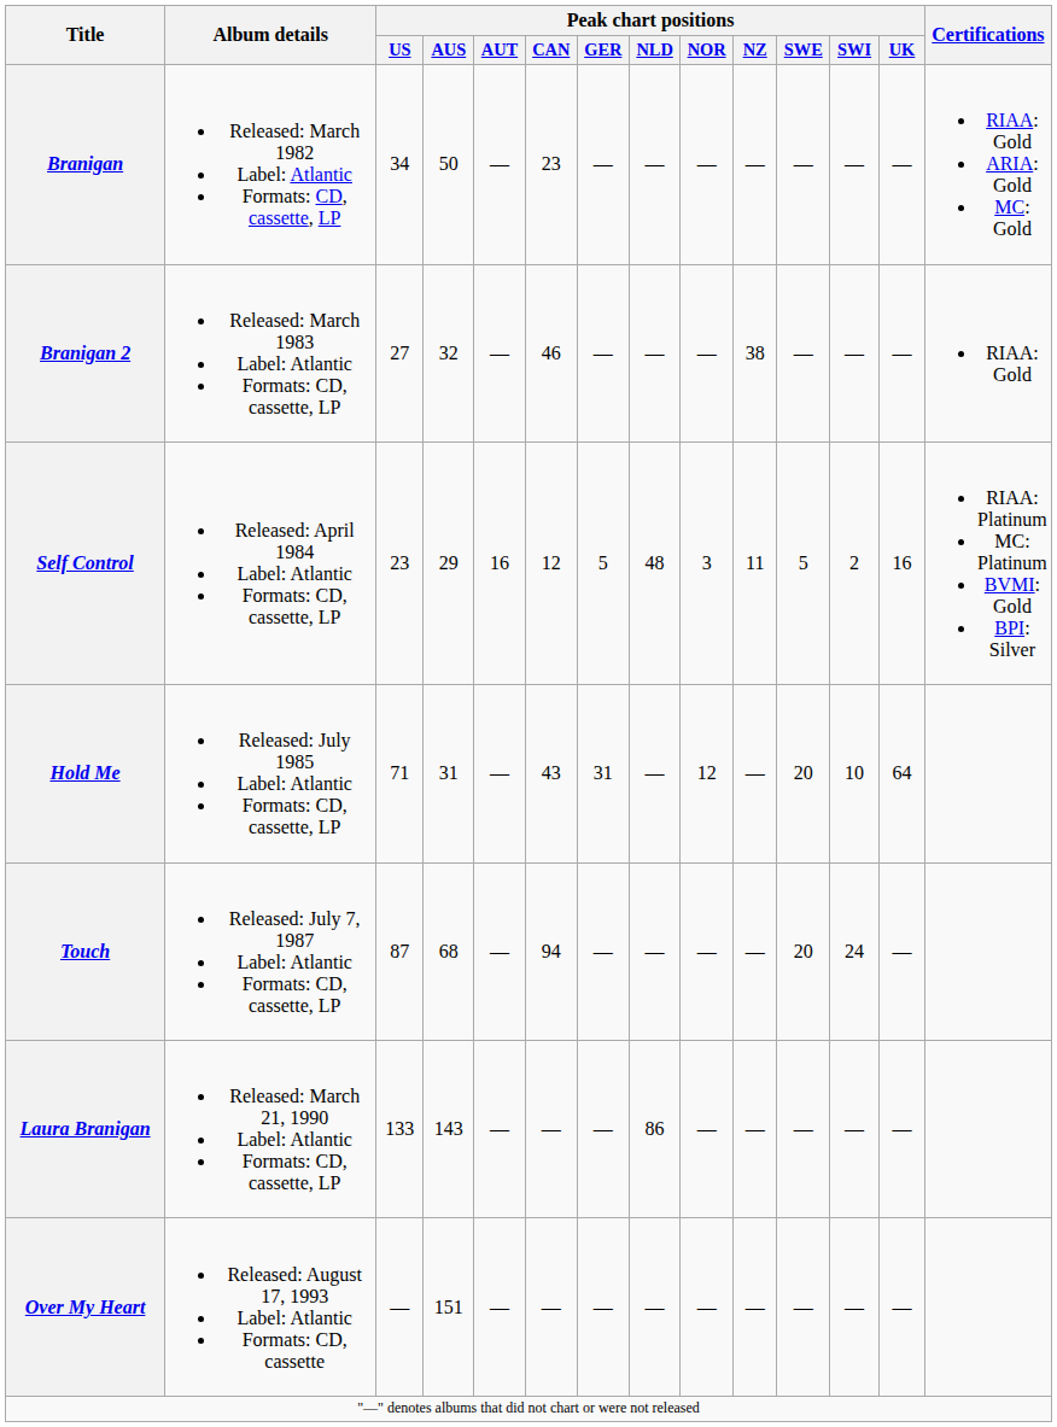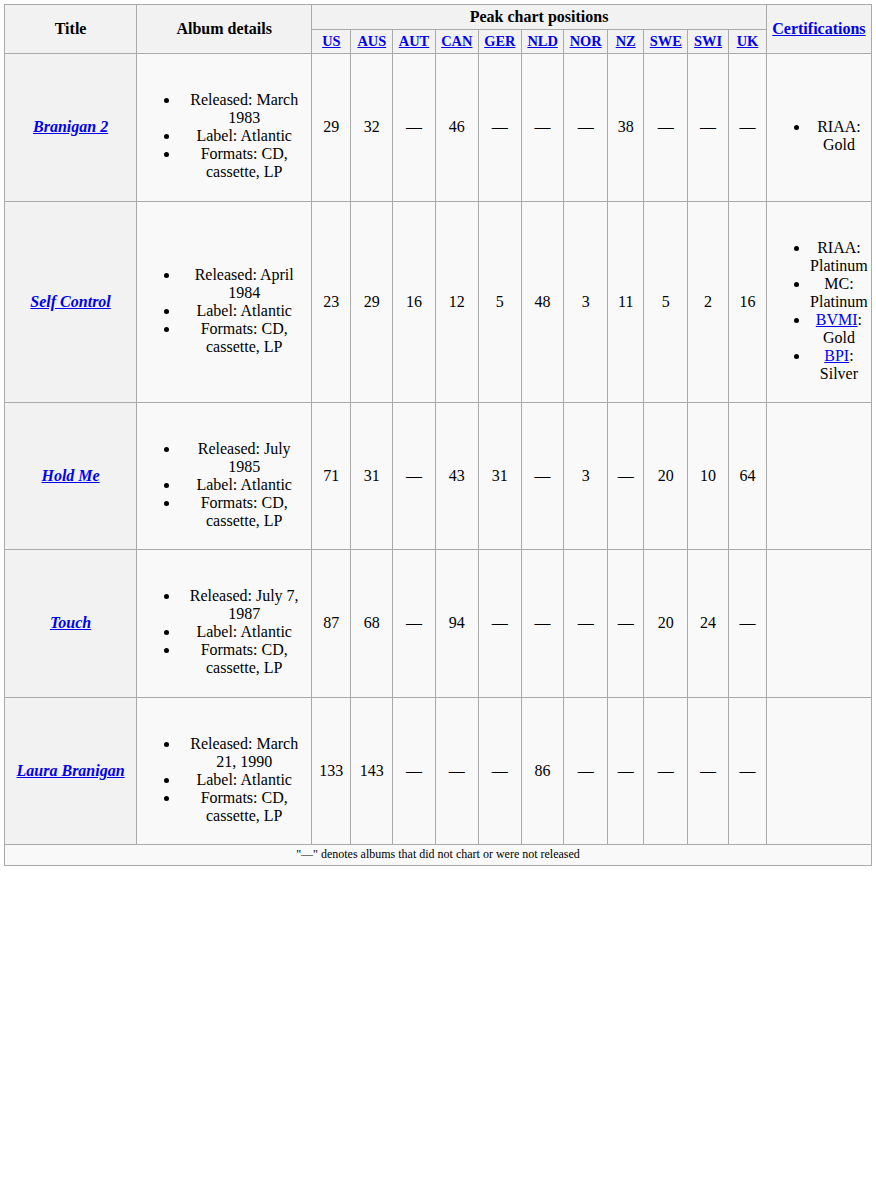- row: Branigan | Released: March 1982 Label: Atlantic Formats: CD, cassette, LP | 34 | 50 | — | 23 | — | — | — | — | — | — | — | RIAA: Gold ARIA: Gold MC: Gold
Branigan 2 | Peak chart positions / US: 27 -> 29
Hold Me | Peak chart positions / NOR: 12 -> 3
- row: Over My Heart | Released: August 17, 1993 Label: Atlantic Formats: CD, cassette | — | 151 | — | — | — | — | — | — | — | — | —
